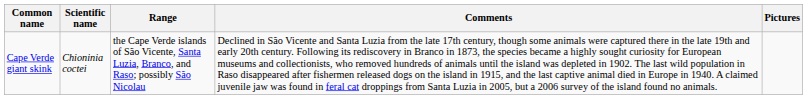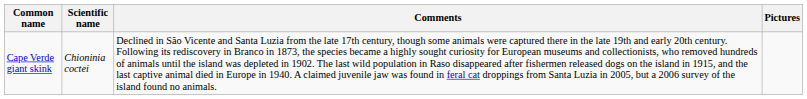- column: Range | the Cape Verde islands of São Vicente, Santa Luzia, Branco, and Raso; possibly São Nicolau
